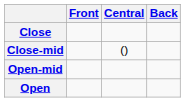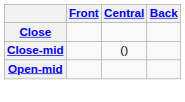- row: Open
